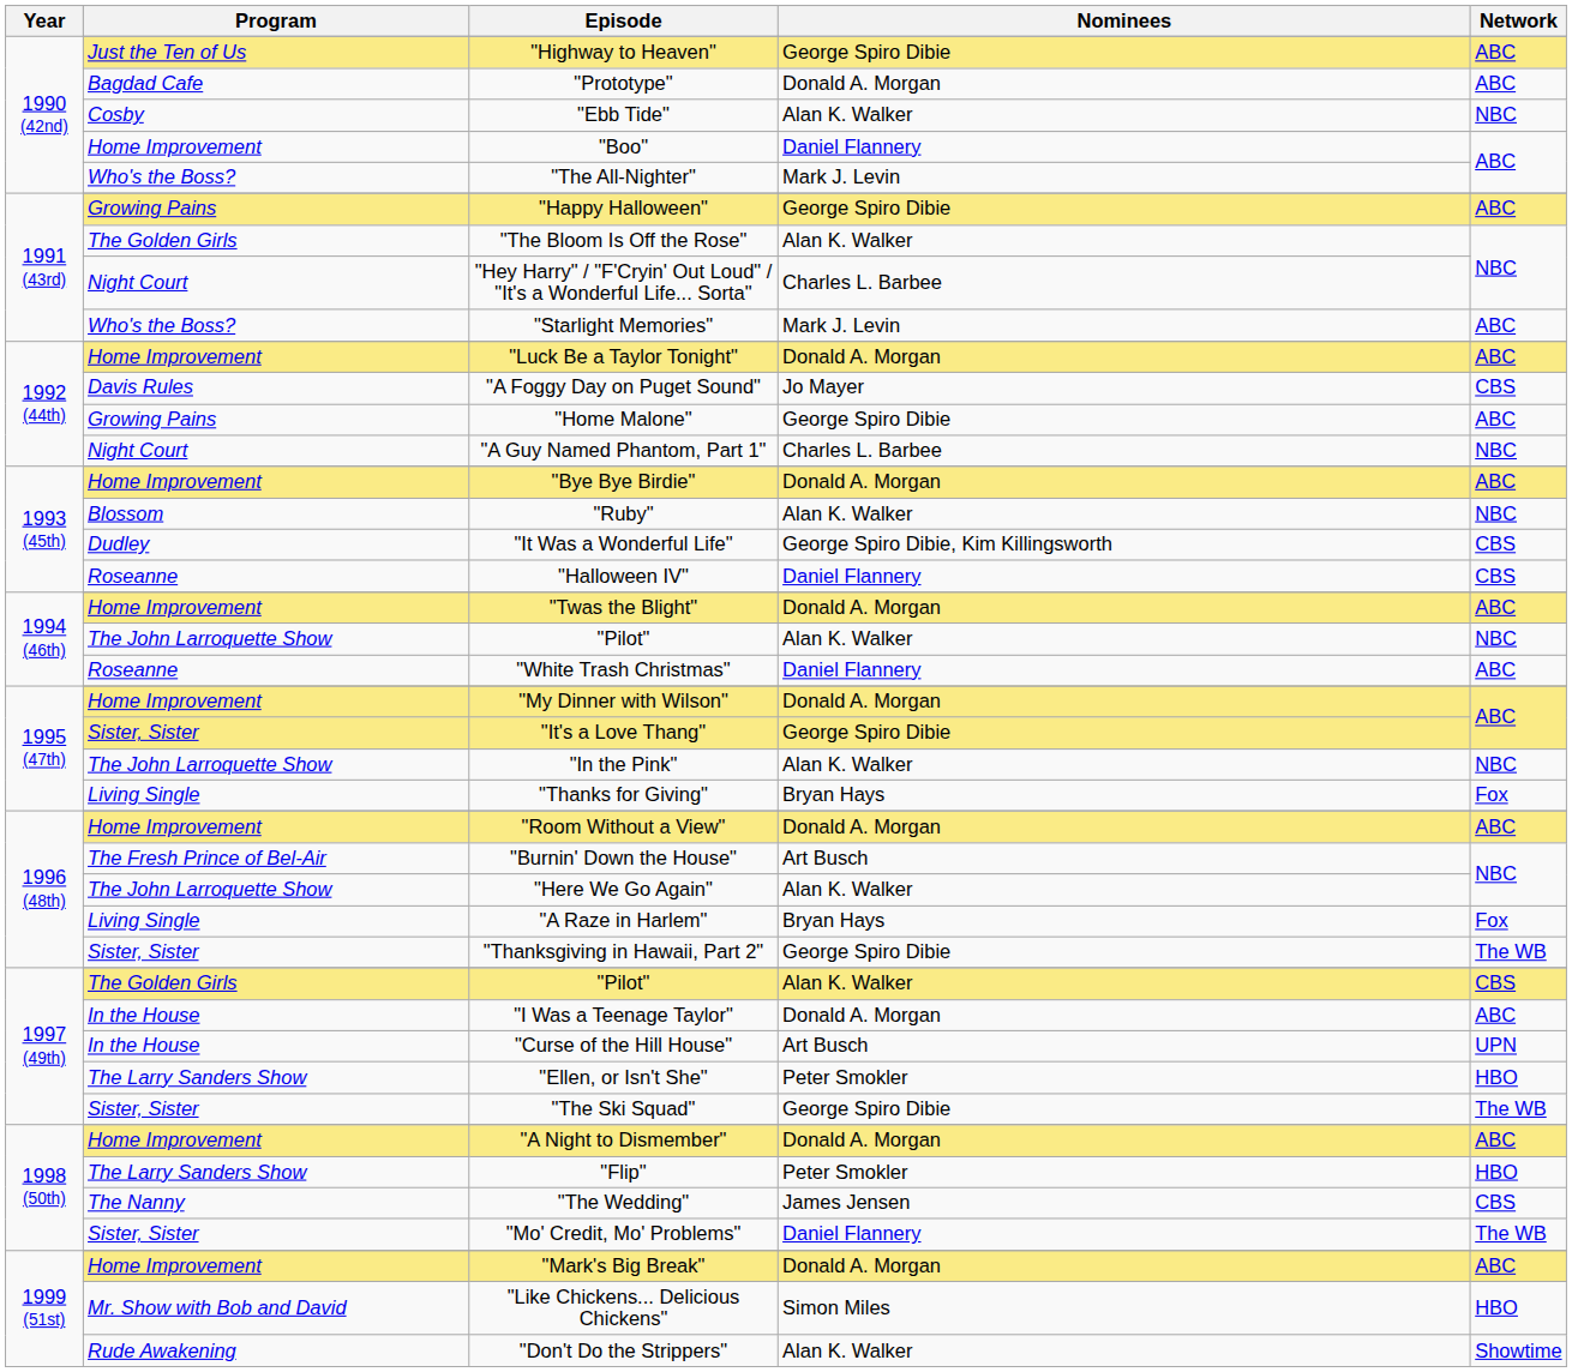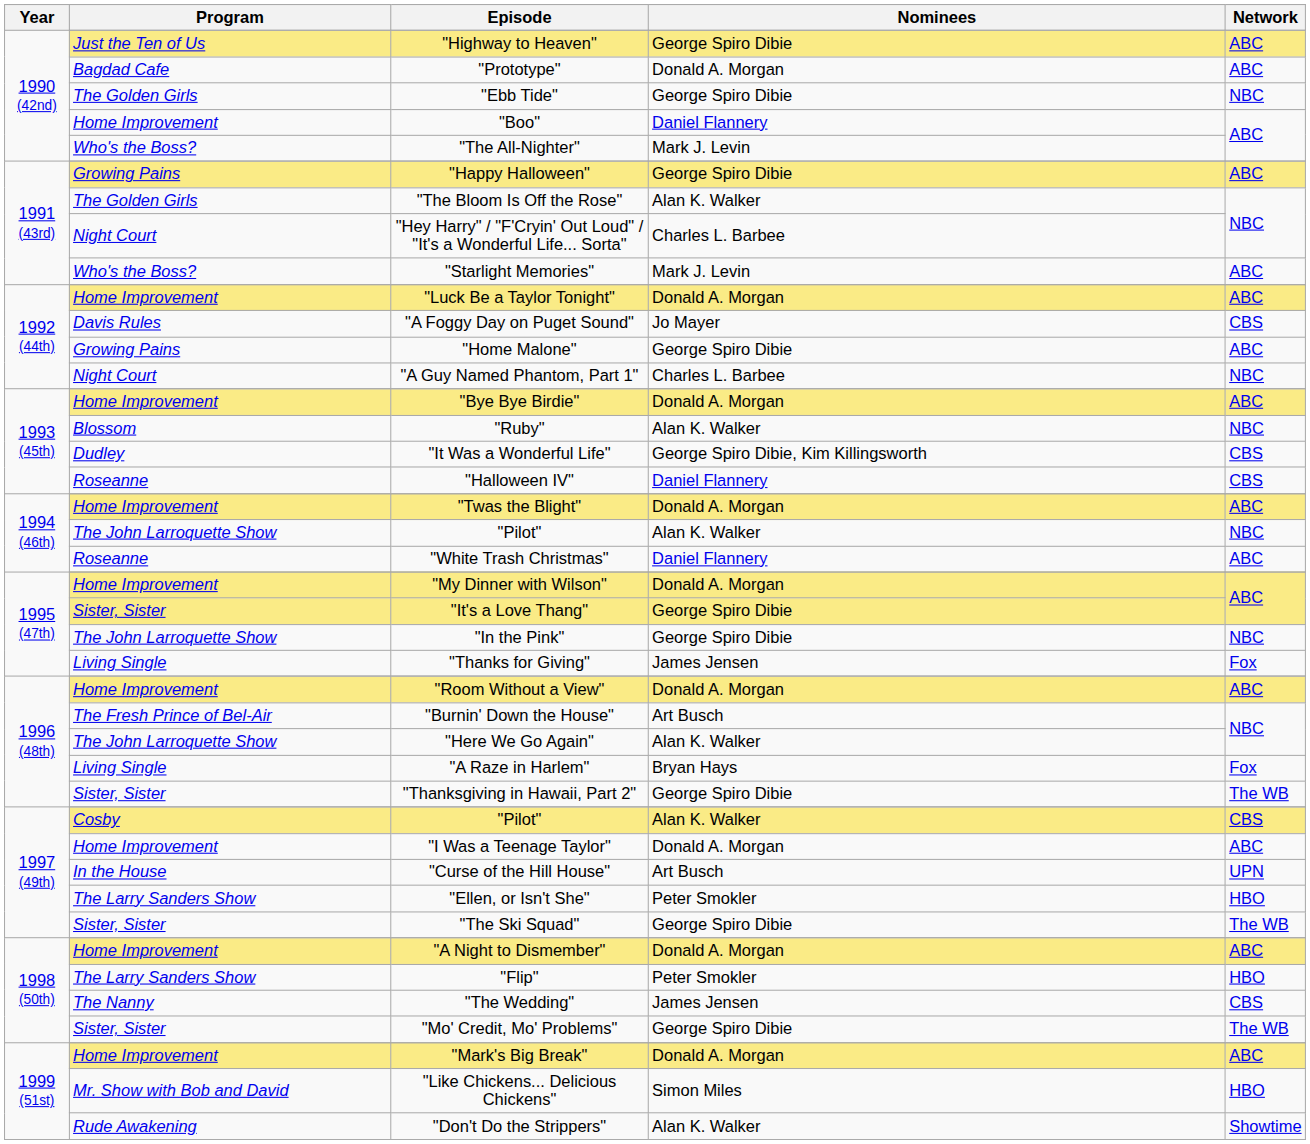"Ebb Tide" | Program: Cosby -> The Golden Girls
"Ebb Tide" | Nominees: Alan K. Walker -> George Spiro Dibie
"In the Pink" | Nominees: Alan K. Walker -> George Spiro Dibie
"Thanks for Giving" | Nominees: Bryan Hays -> James Jensen
1997 (49th) / "Pilot" | Program: The Golden Girls -> Cosby
"I Was a Teenage Taylor" | Program: In the House -> Home Improvement
"Mo' Credit, Mo' Problems" | Nominees: Daniel Flannery -> George Spiro Dibie
